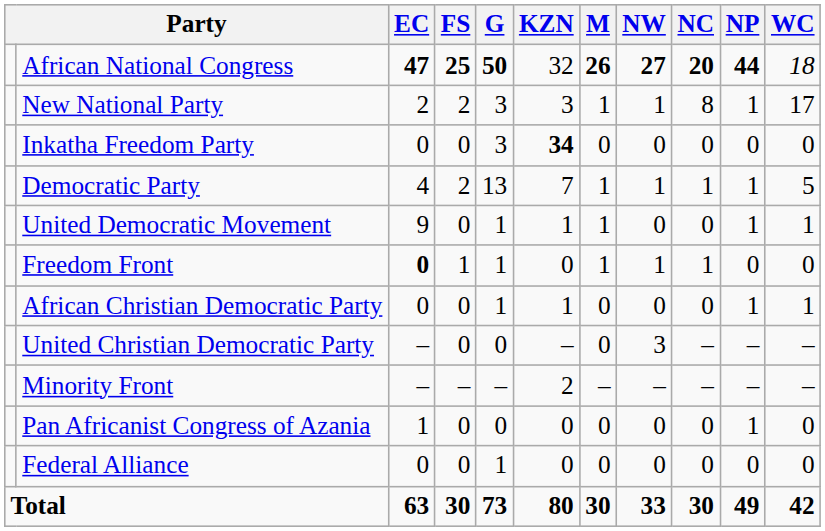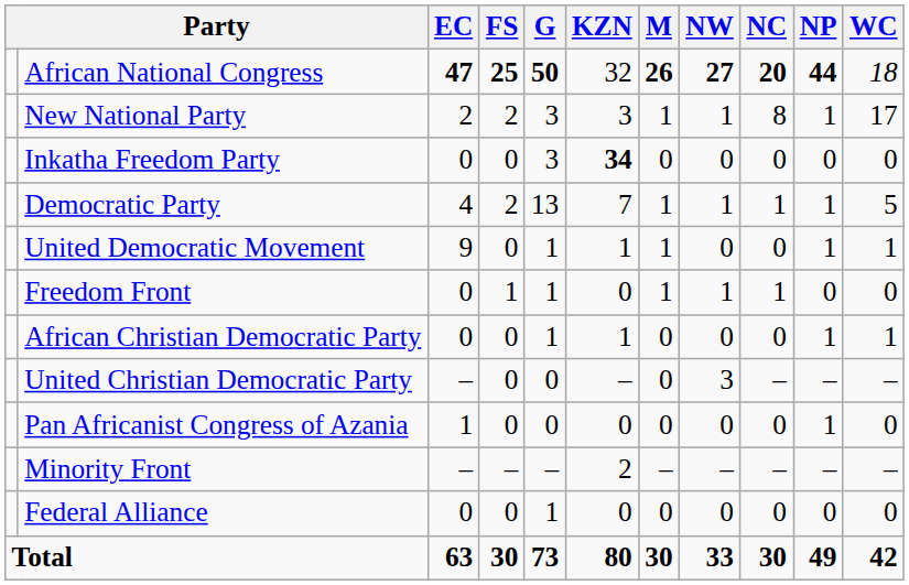Freedom Front | EC: bold -> normal
rows swapped: Minority Front <-> Pan Africanist Congress of Azania
